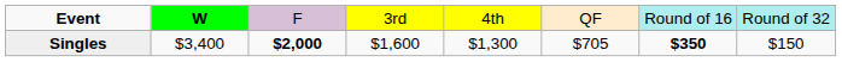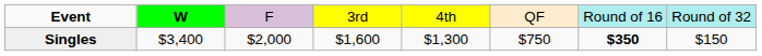Singles | column 3: bold -> normal
Singles | column 6: $705 -> $750
